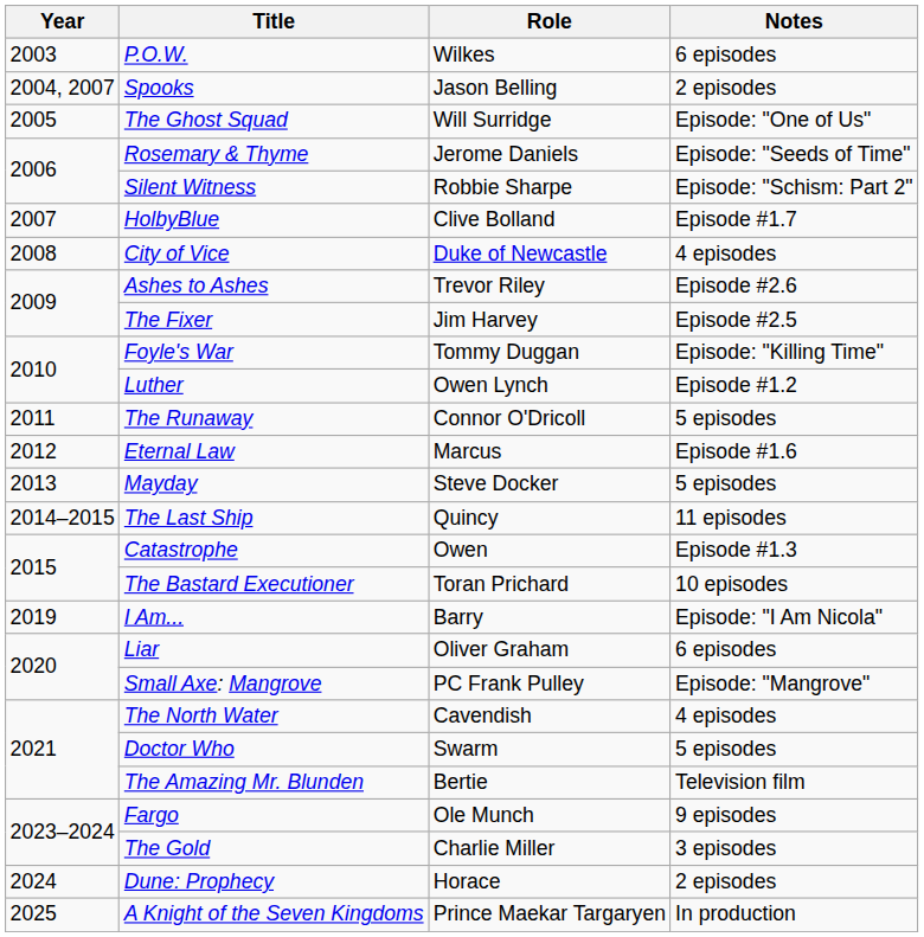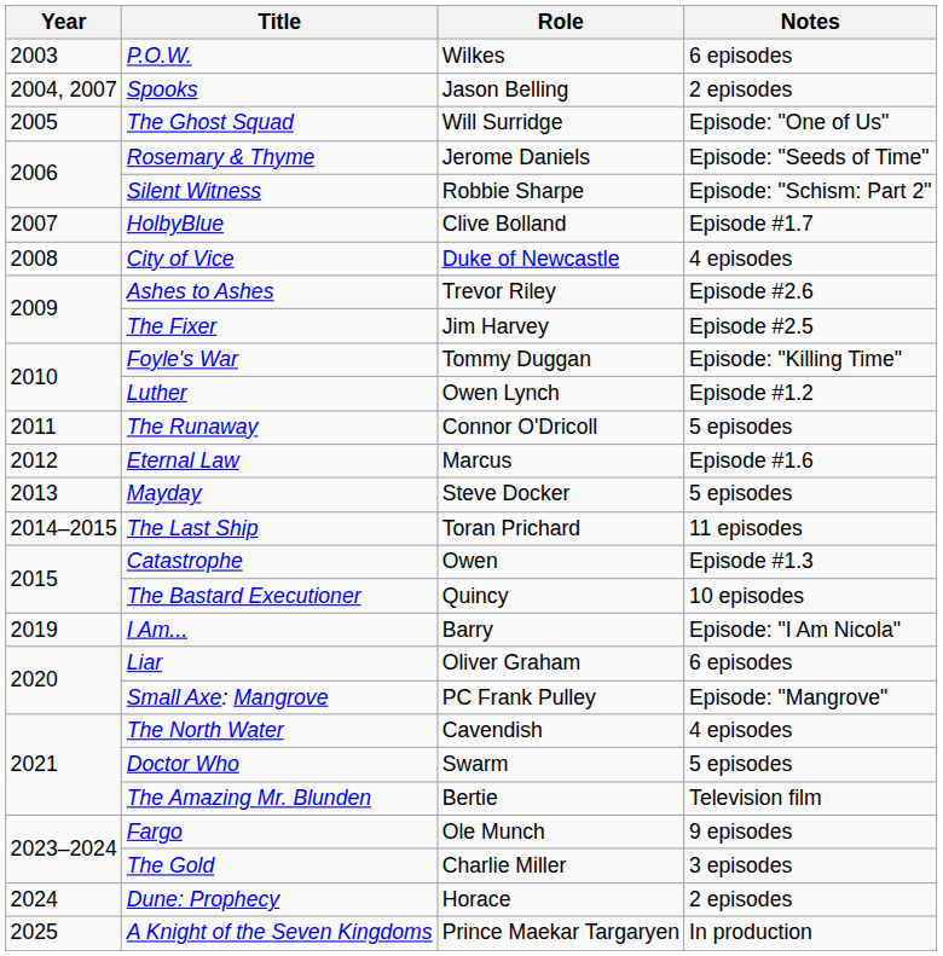The Last Ship | Role: Quincy -> Toran Prichard
The Bastard Executioner | Role: Toran Prichard -> Quincy
